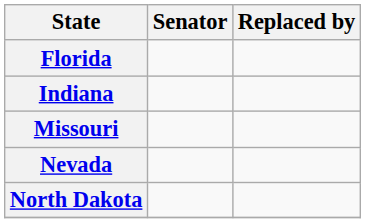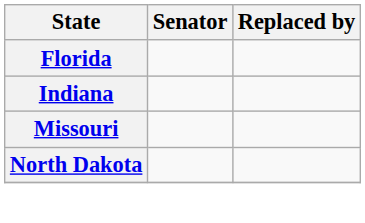- row: Nevada
